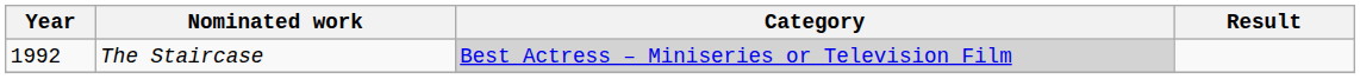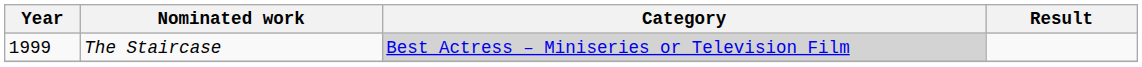The Staircase | Year: 1992 -> 1999
